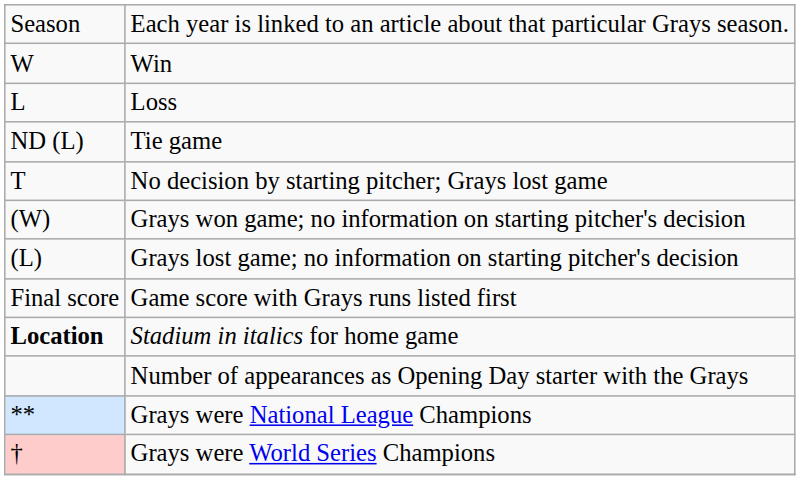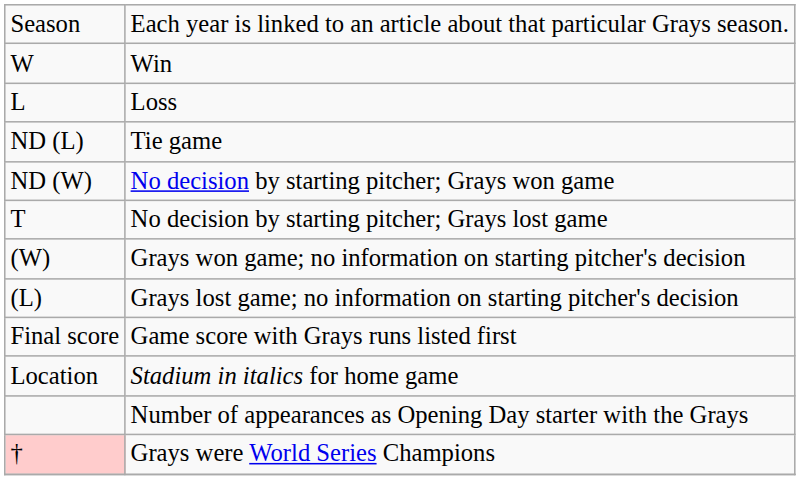+ row: ND (W) | No decision by starting pitcher; Grays won game
Stadium in italics for home game | column 1: bold -> normal
- row: ** | Grays were National League Champions
